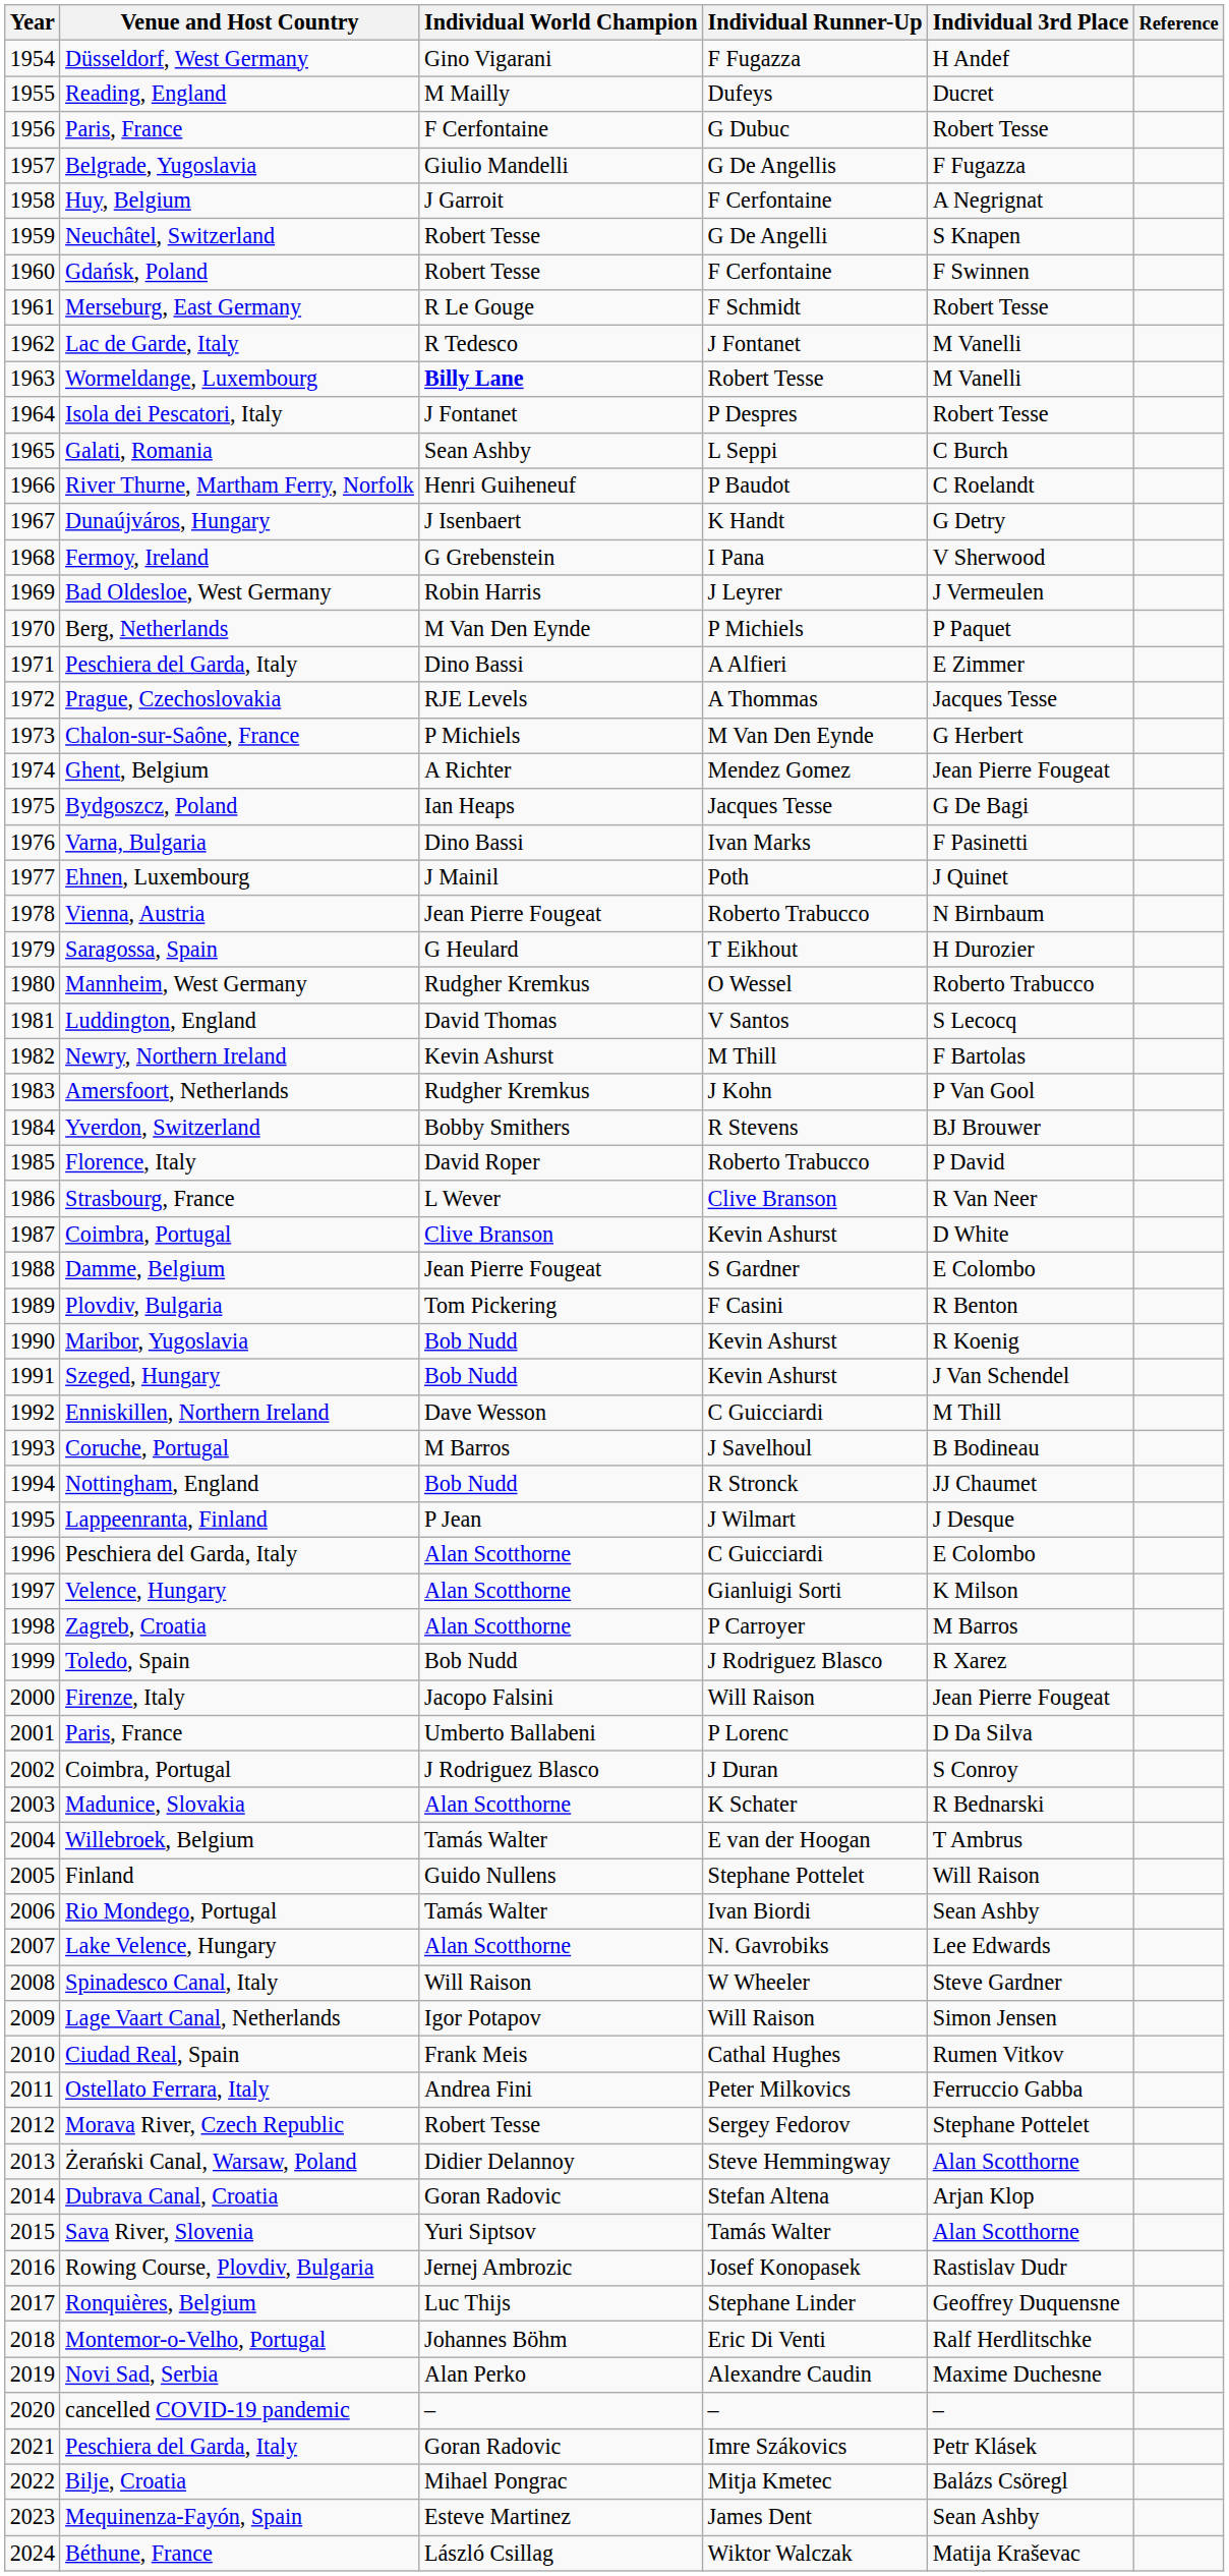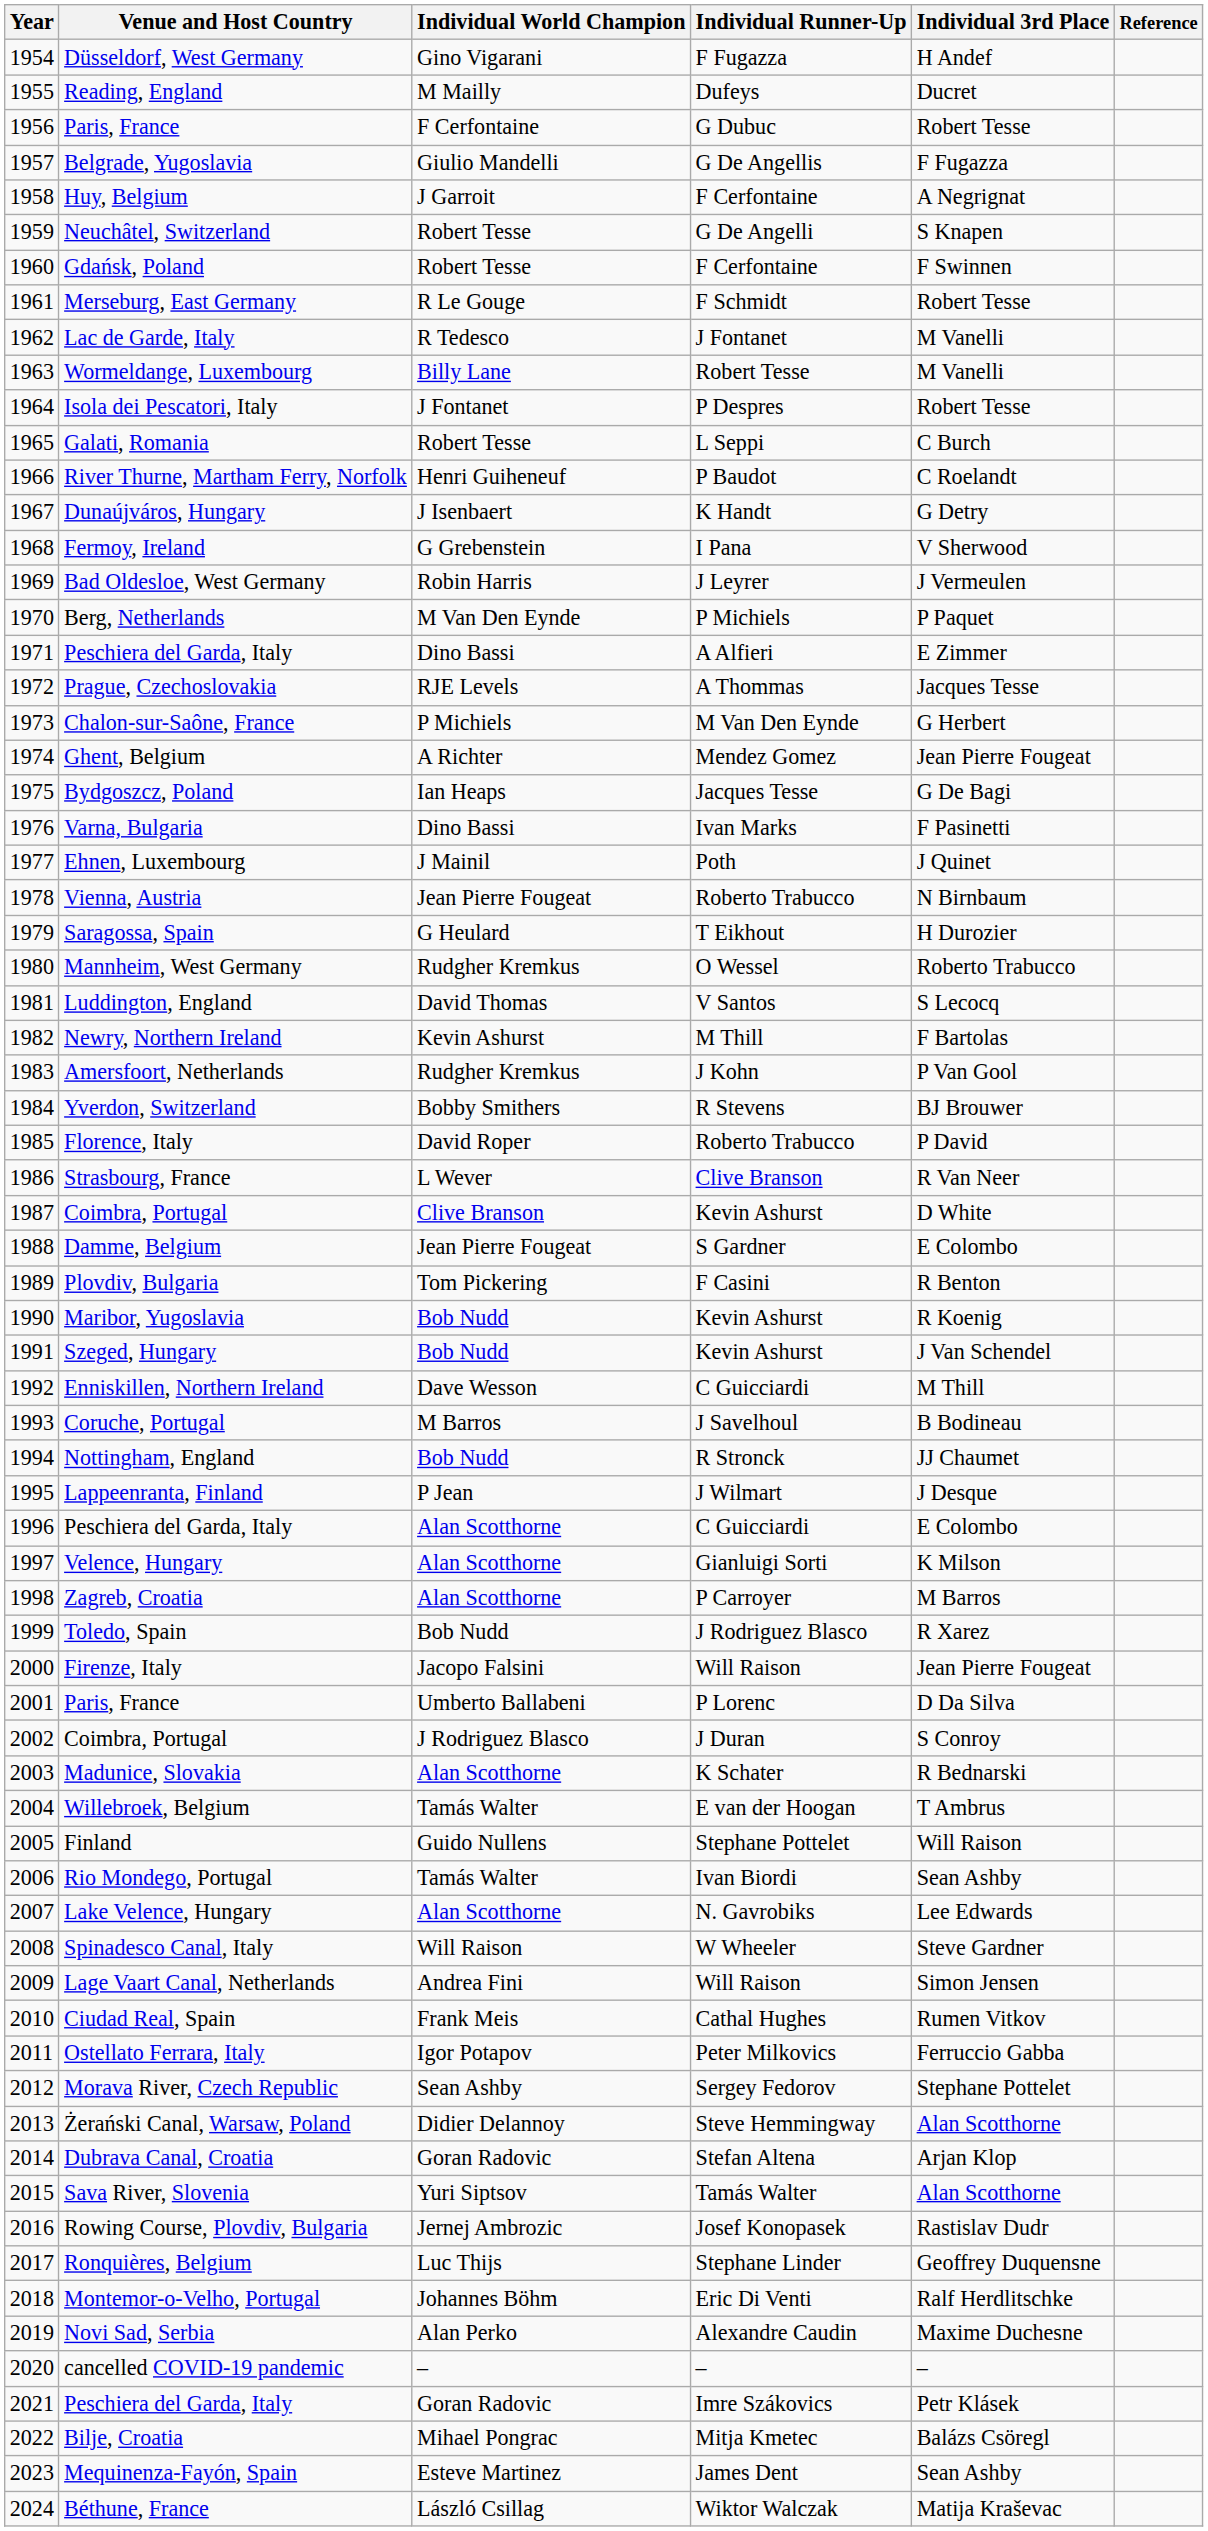Wormeldange, Luxembourg | Individual World Champion: bold -> normal
Galati, Romania | Individual World Champion: Sean Ashby -> Robert Tesse
Lage Vaart Canal, Netherlands | Individual World Champion: Igor Potapov -> Andrea Fini
Ostellato Ferrara, Italy | Individual World Champion: Andrea Fini -> Igor Potapov
Morava River, Czech Republic | Individual World Champion: Robert Tesse -> Sean Ashby
